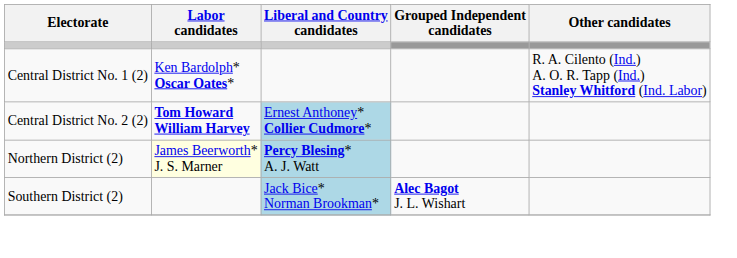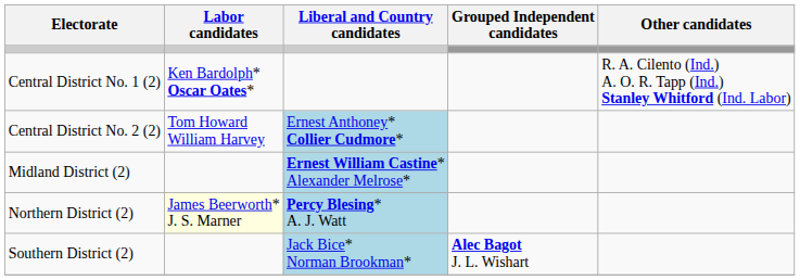Central District No. 2 (2) | Labor candidates: bold -> normal
+ row: Midland District (2) | Ernest William Castine* Alexander Melrose*
